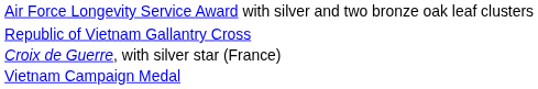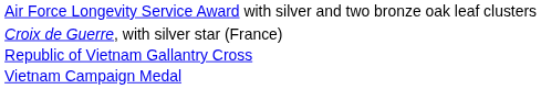rows swapped: Croix de Guerre, with silver star (France) <-> Republic of Vietnam Gallantry Cross
